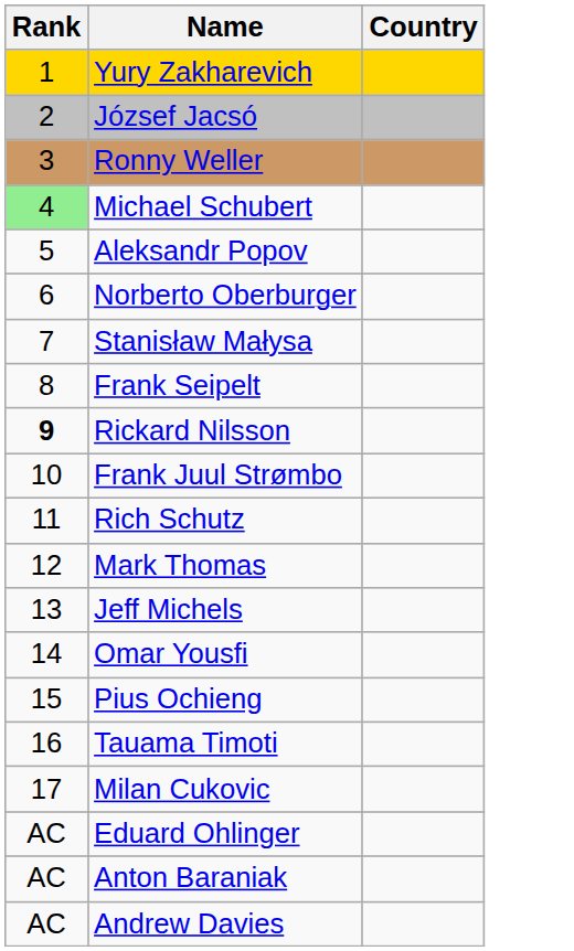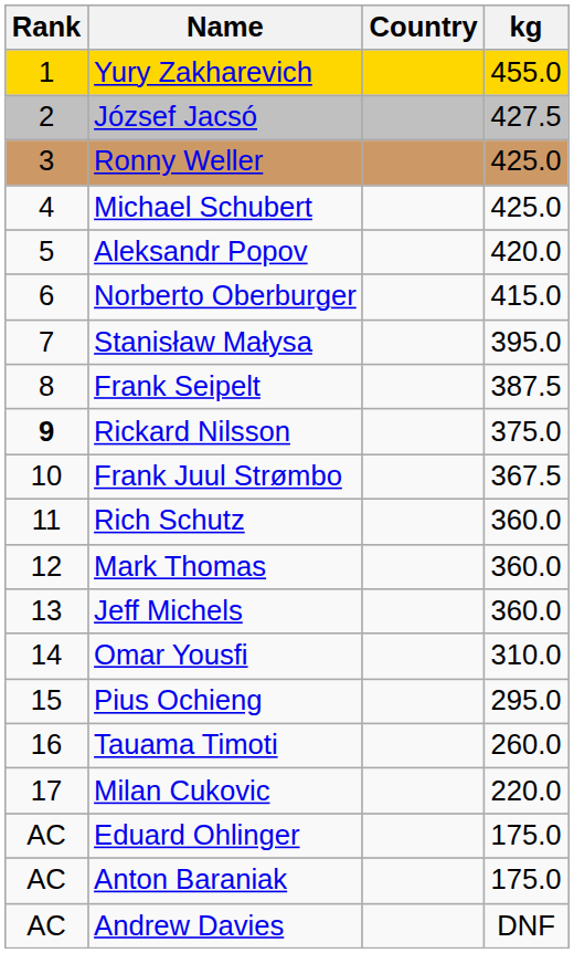+ column: kg | 455.0 | 427.5 | 425.0 | 425.0 | 420.0 | 415.0 | 395.0 | 387.5 | 375.0 | 367.5 | 360.0 | 360.0 | 360.0 | 310.0 | 295.0 | 260.0 | 220.0 | 175.0 | 175.0 | DNF
Michael Schubert | Rank: lightgreen background -> no background
